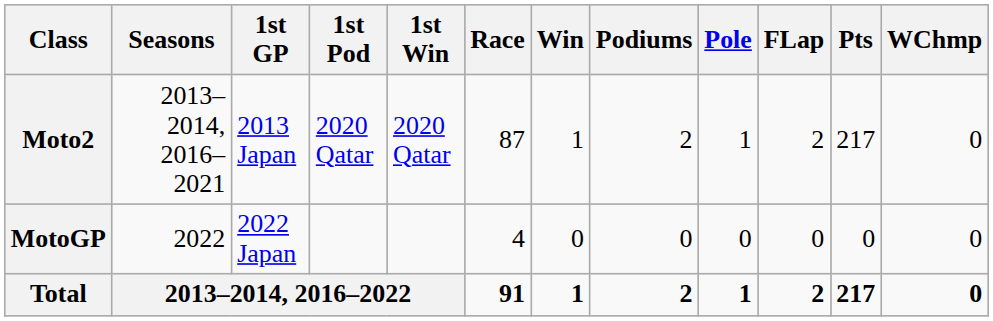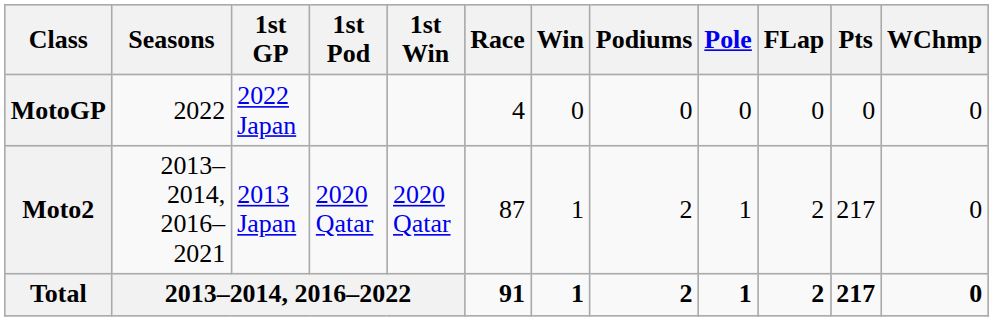rows swapped: Moto2 <-> MotoGP
